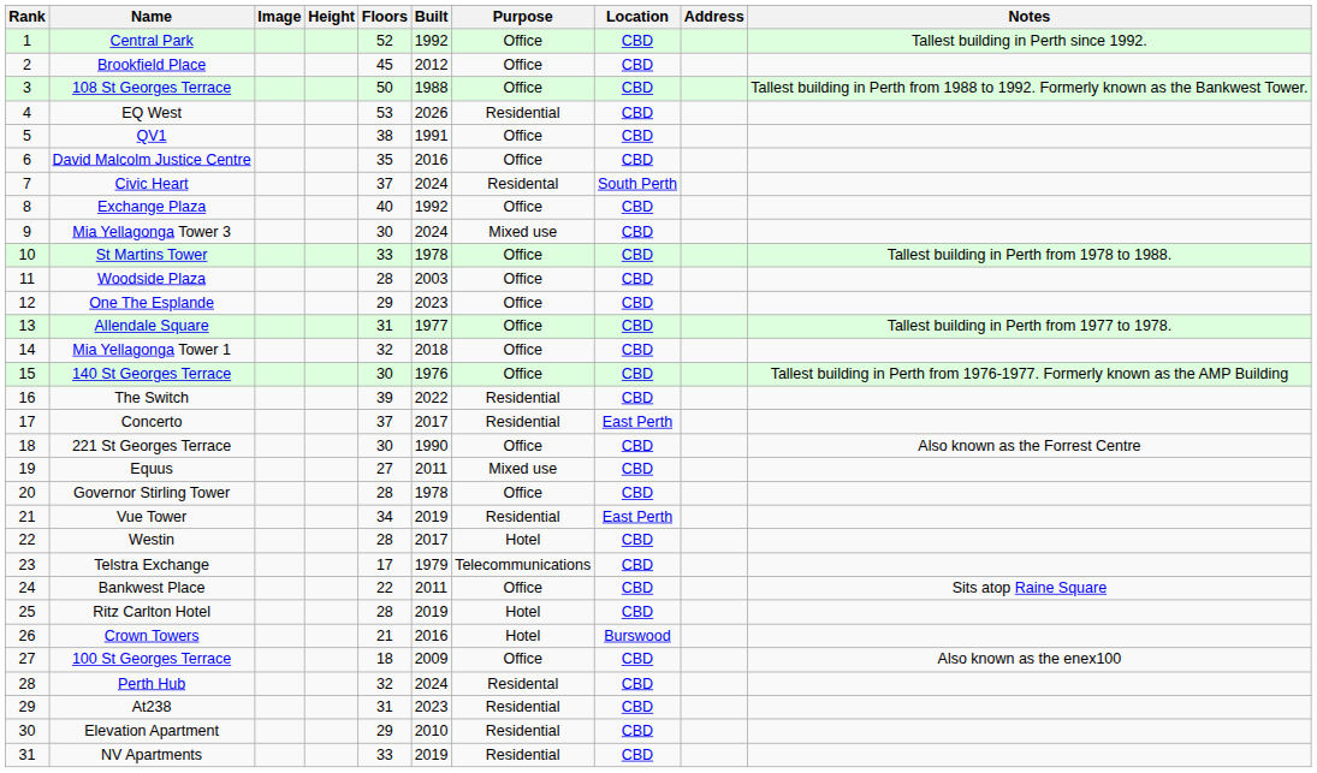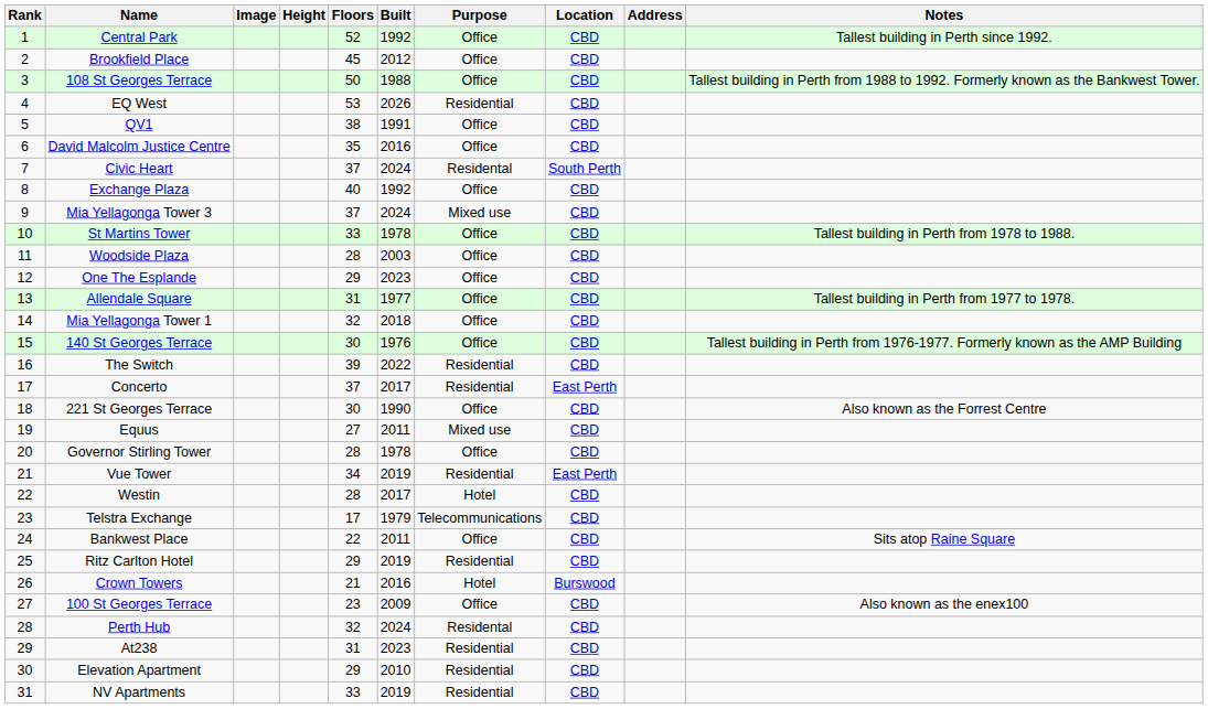Mia Yellagonga Tower 3 | Floors: 30 -> 37
Ritz Carlton Hotel | Floors: 28 -> 29
Ritz Carlton Hotel | Purpose: Hotel -> Residential
100 St Georges Terrace | Floors: 18 -> 23
